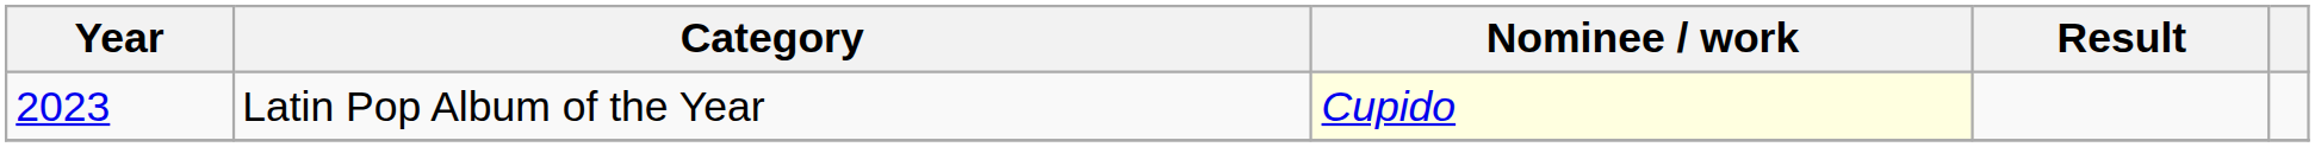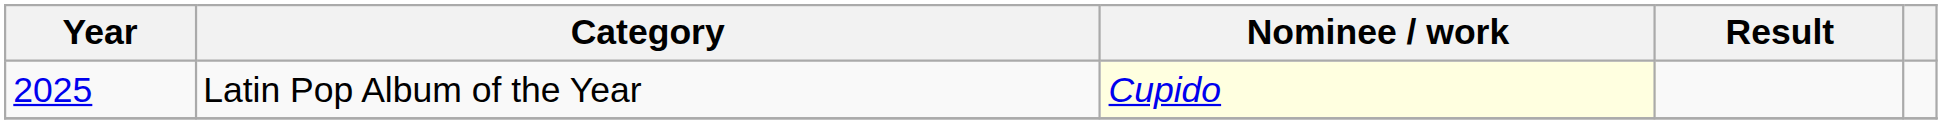Latin Pop Album of the Year | Year: 2023 -> 2025
